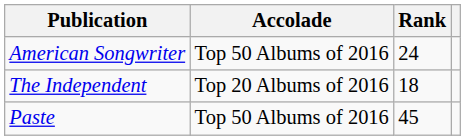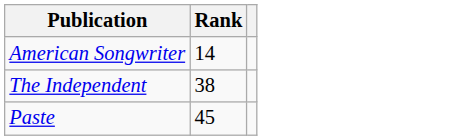- column: Accolade | Top 50 Albums of 2016 | Top 20 Albums of 2016 | Top 50 Albums of 2016
American Songwriter | Rank: 24 -> 14
The Independent | Rank: 18 -> 38
